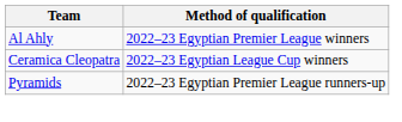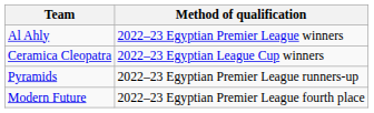+ row: Modern Future | 2022–23 Egyptian Premier League fourth place
